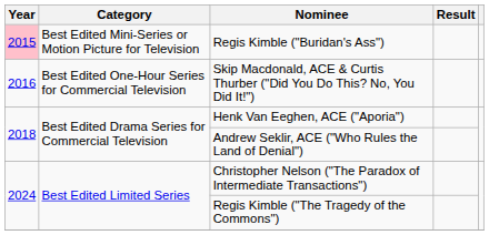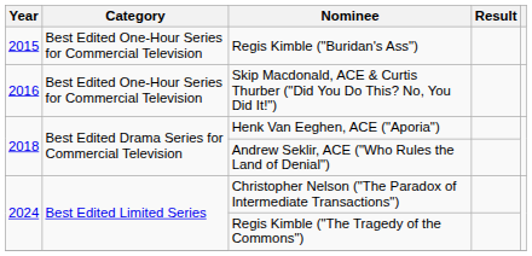Regis Kimble ("Buridan's Ass") | Year: pink background -> no background
Regis Kimble ("Buridan's Ass") | Category: Best Edited Mini-Series or Motion Picture for Television -> Best Edited One-Hour Series for Commercial Television
